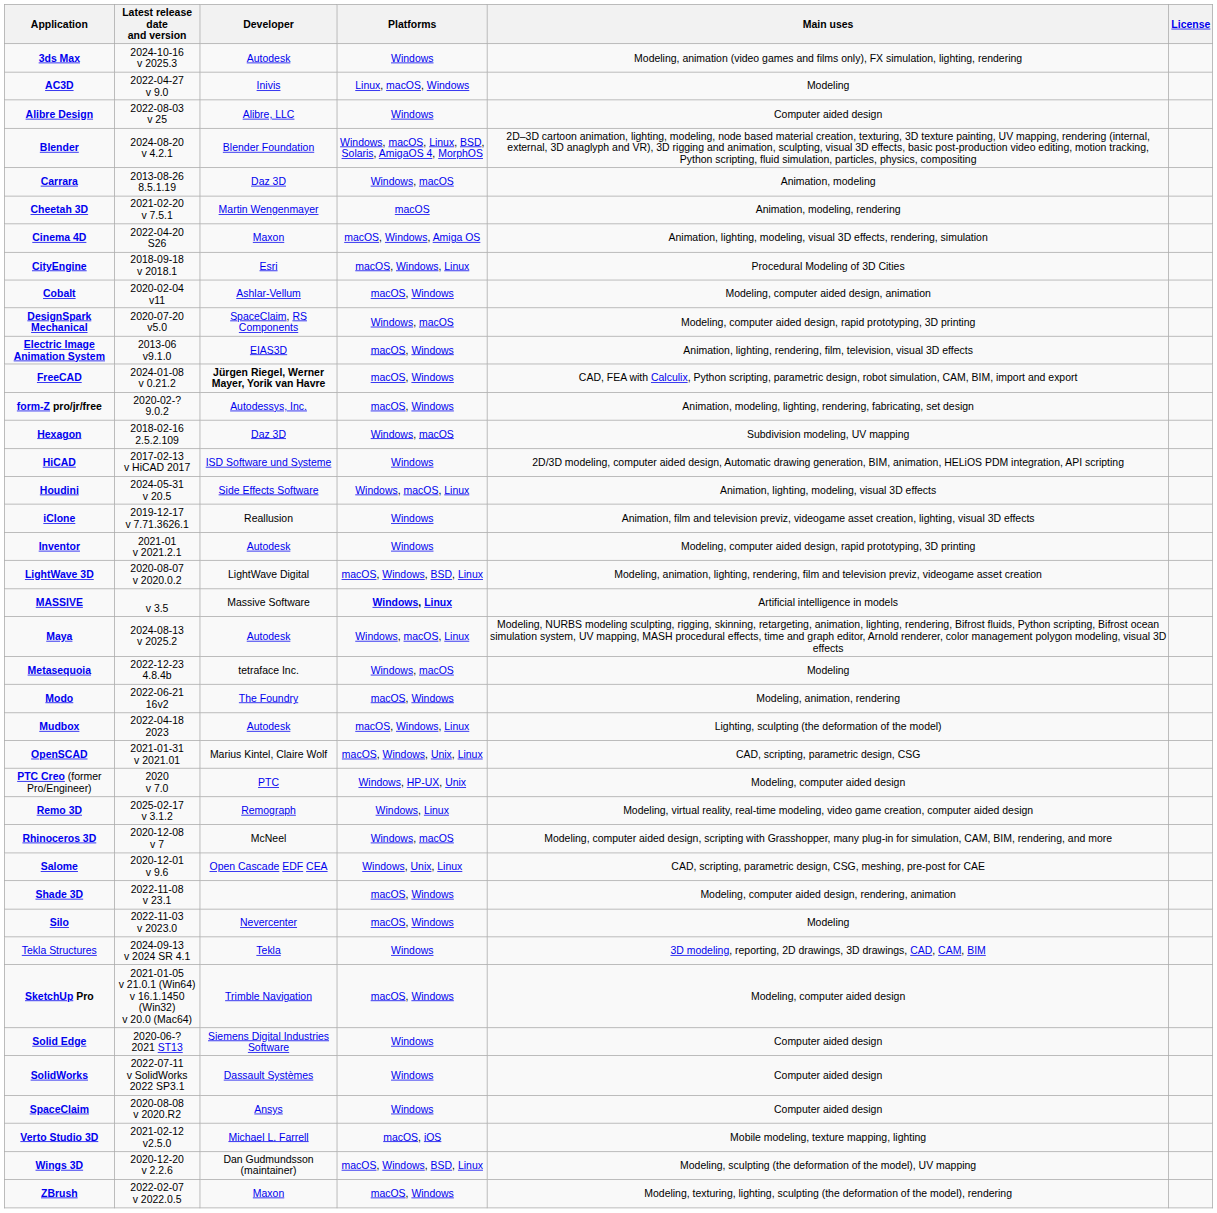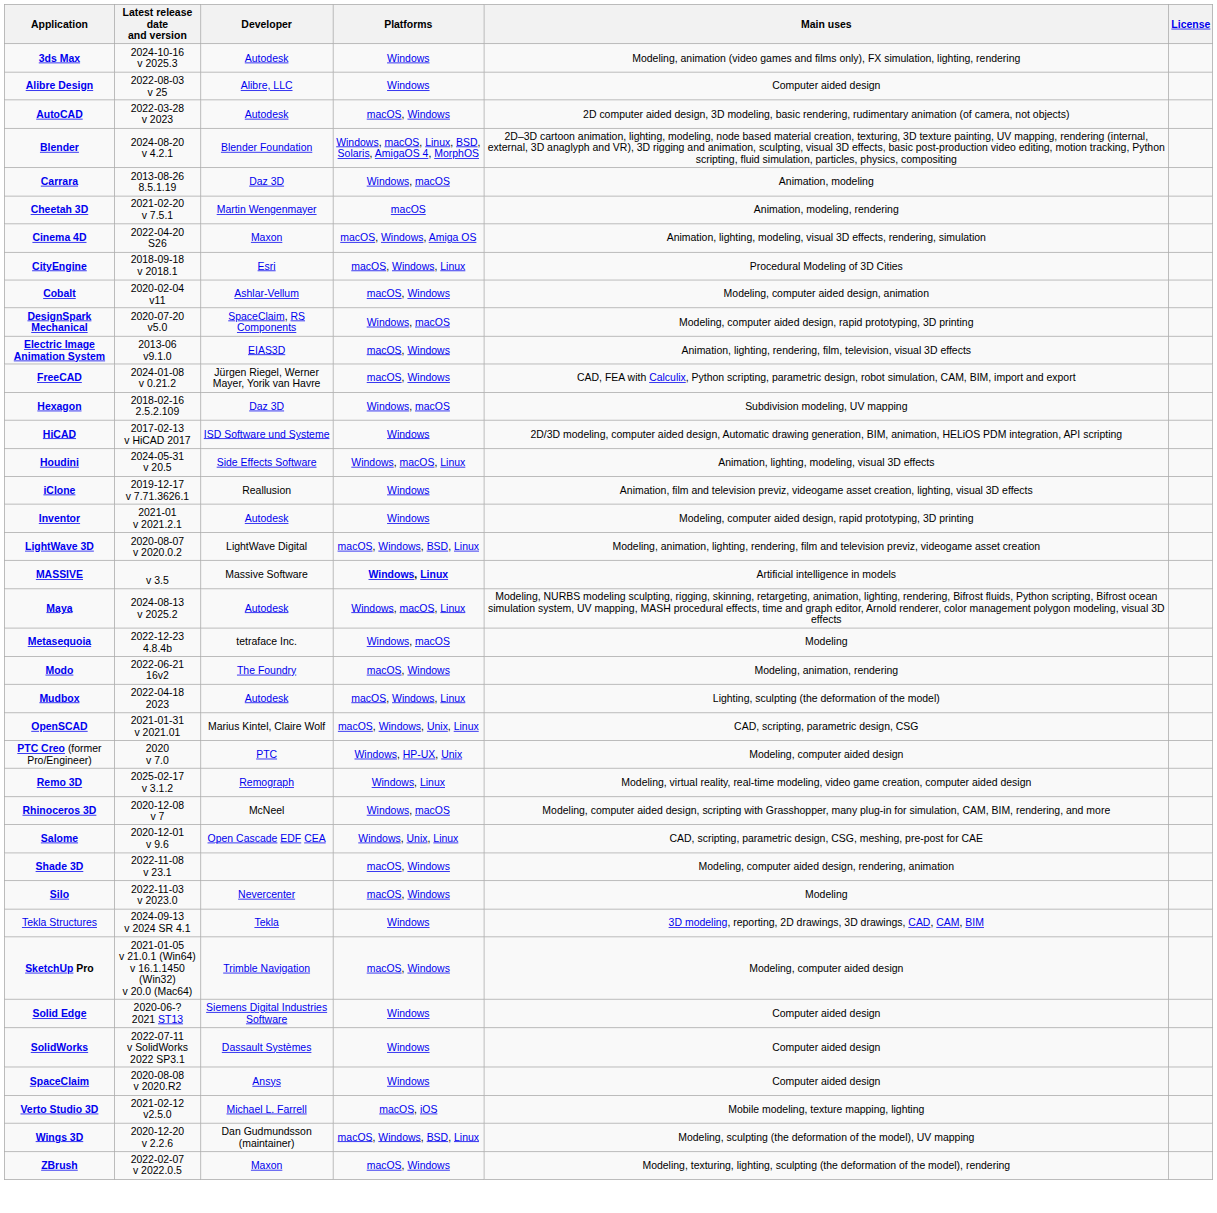- row: AC3D | 2022-04-27 v 9.0 | Inivis | Linux, macOS, Windows | Modeling
+ row: AutoCAD | 2022-03-28 v 2023 | Autodesk | macOS, Windows | 2D computer aided design, 3D modeling, basic rendering, rudimentary animation (of camera, not objects)
FreeCAD | Developer: bold -> normal
- row: form-Z pro/jr/free | 2020-02-? 9.0.2 | Autodessys, Inc. | macOS, Windows | Animation, modeling, lighting, rendering, fabricating, set design
